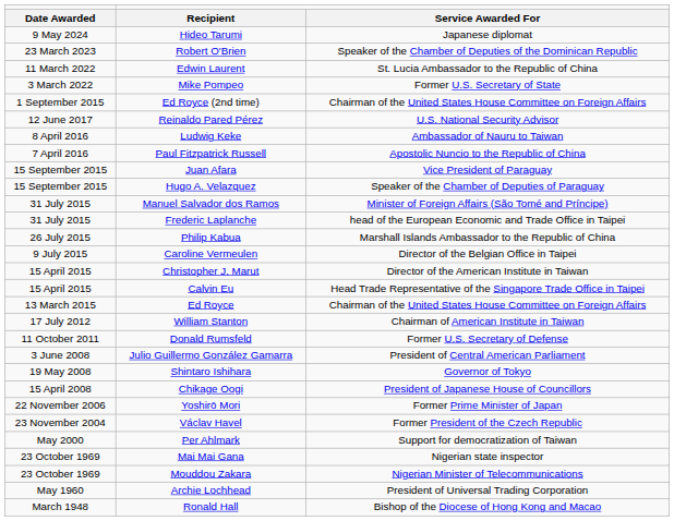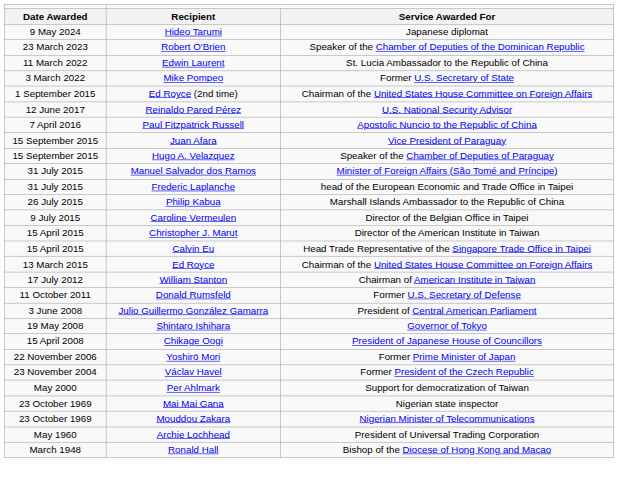- row: 8 April 2016 | Ludwig Keke | Ambassador of Nauru to Taiwan
